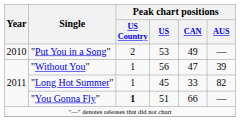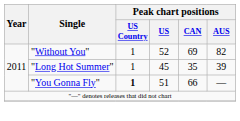- row: 2010 | "Put You in a Song" | 2 | 53 | 49 | —
"Without You" | Peak chart positions / US: 56 -> 52
"Without You" | Peak chart positions / CAN: 47 -> 69
"Without You" | Peak chart positions / AUS: 39 -> 82
"Long Hot Summer" | Peak chart positions / CAN: 33 -> 35
"Long Hot Summer" | Peak chart positions / AUS: 82 -> 39
